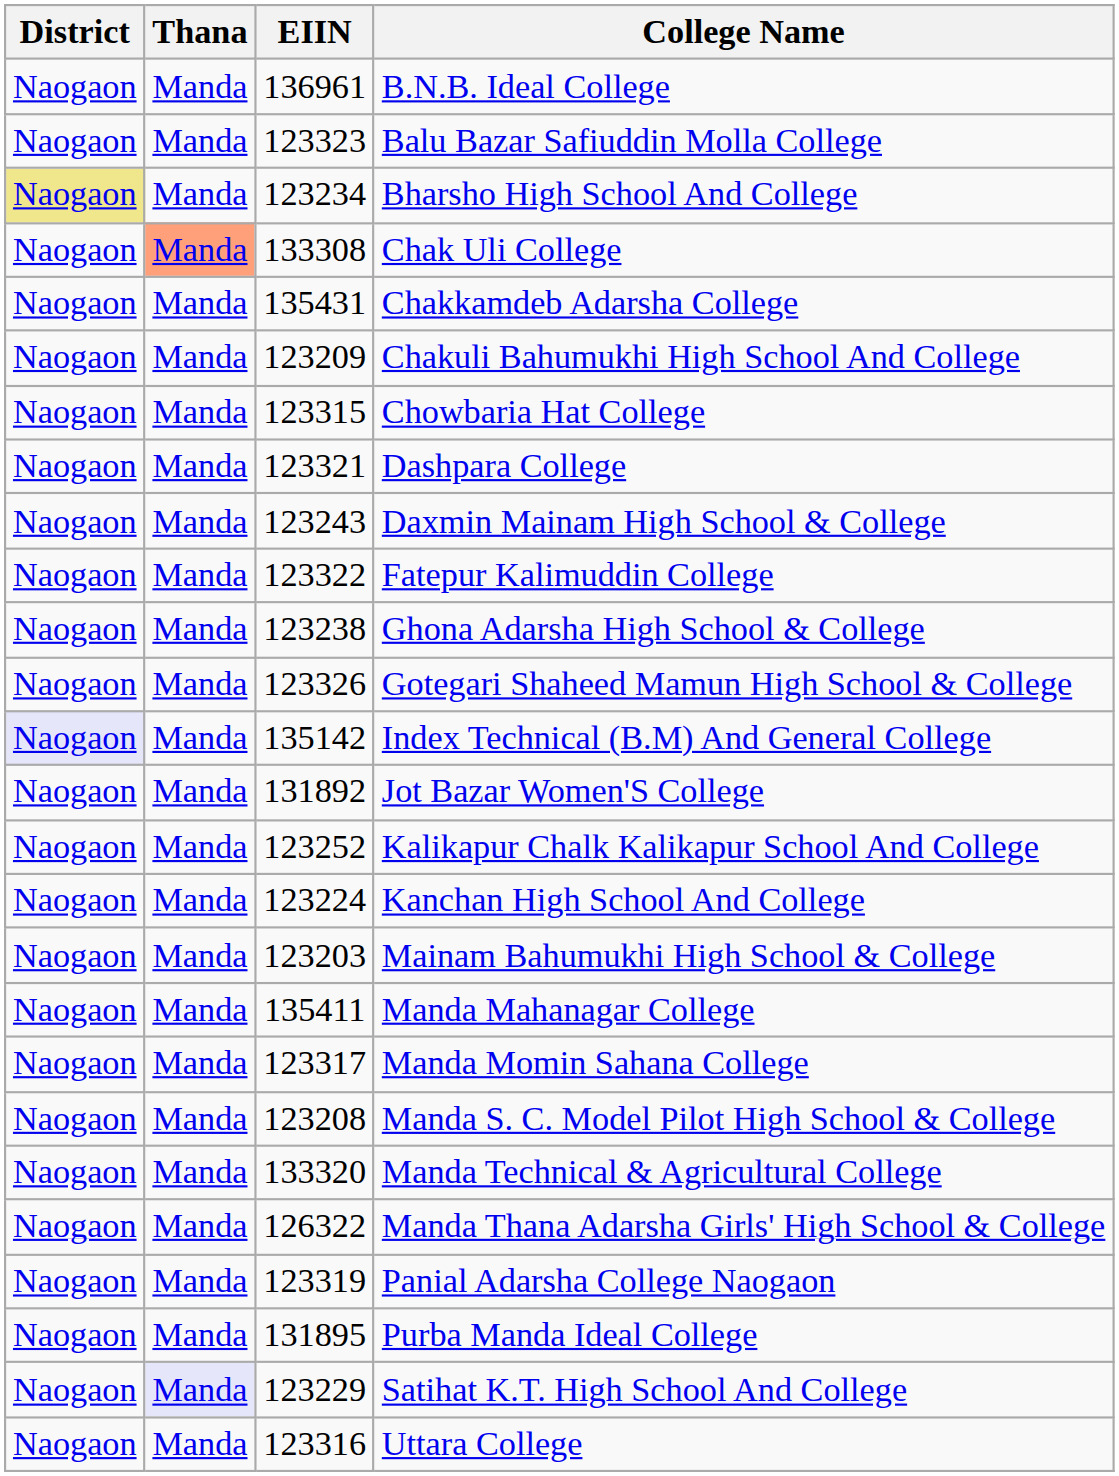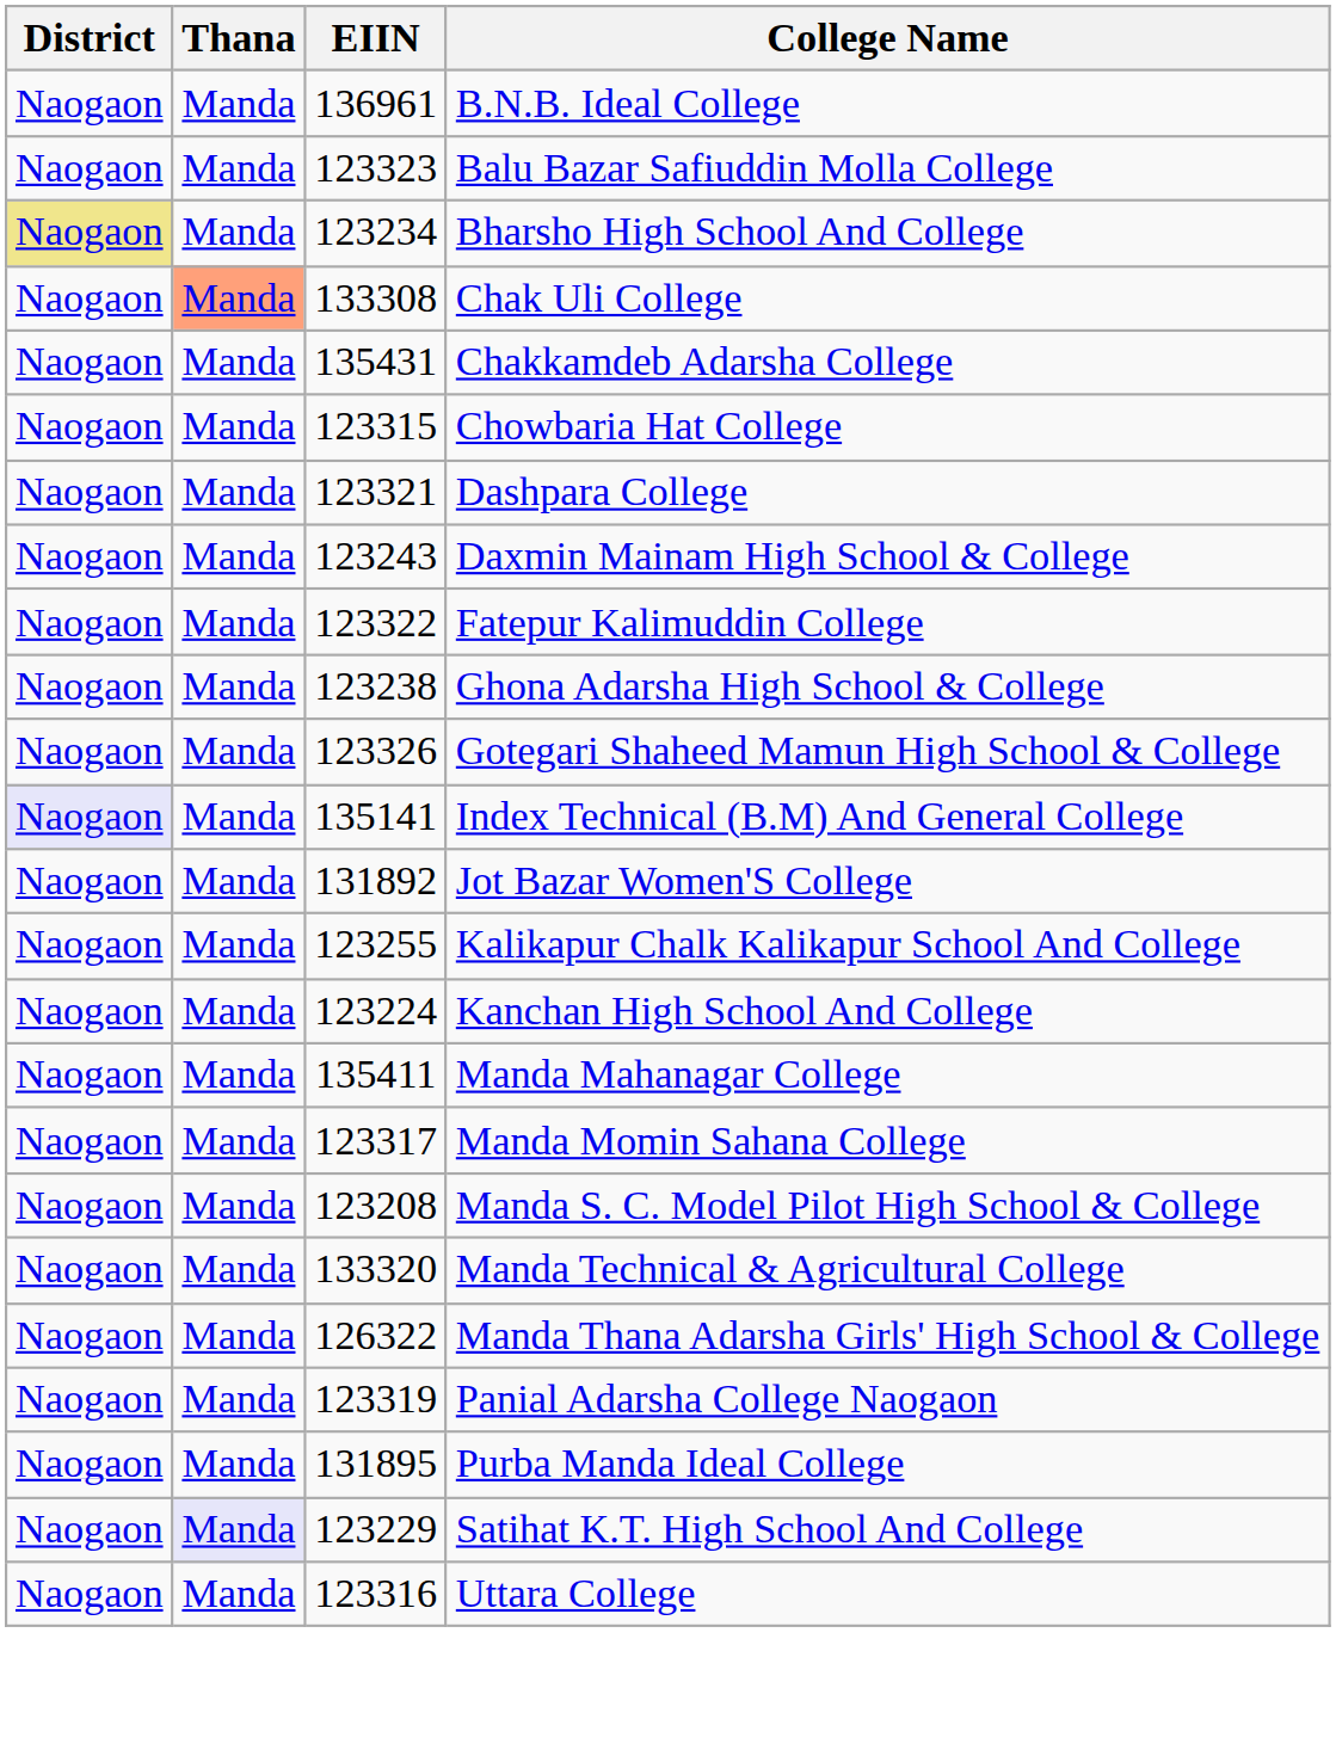- row: Naogaon | Manda | 123209 | Chakuli Bahumukhi High School And College
Index Technical (B.M) And General College | EIIN: 135142 -> 135141
Kalikapur Chalk Kalikapur School And College | EIIN: 123252 -> 123255
- row: Naogaon | Manda | 123203 | Mainam Bahumukhi High School & College
